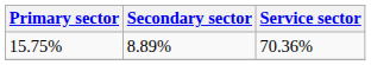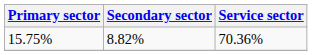15.75% | Secondary sector: 8.89% -> 8.82%
